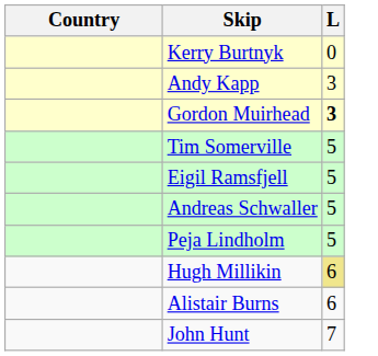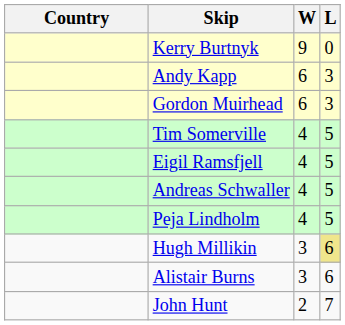+ column: W | 9 | 6 | 6 | 4 | 4 | 4 | 4 | 3 | 3 | 2
Gordon Muirhead | L: bold -> normal
